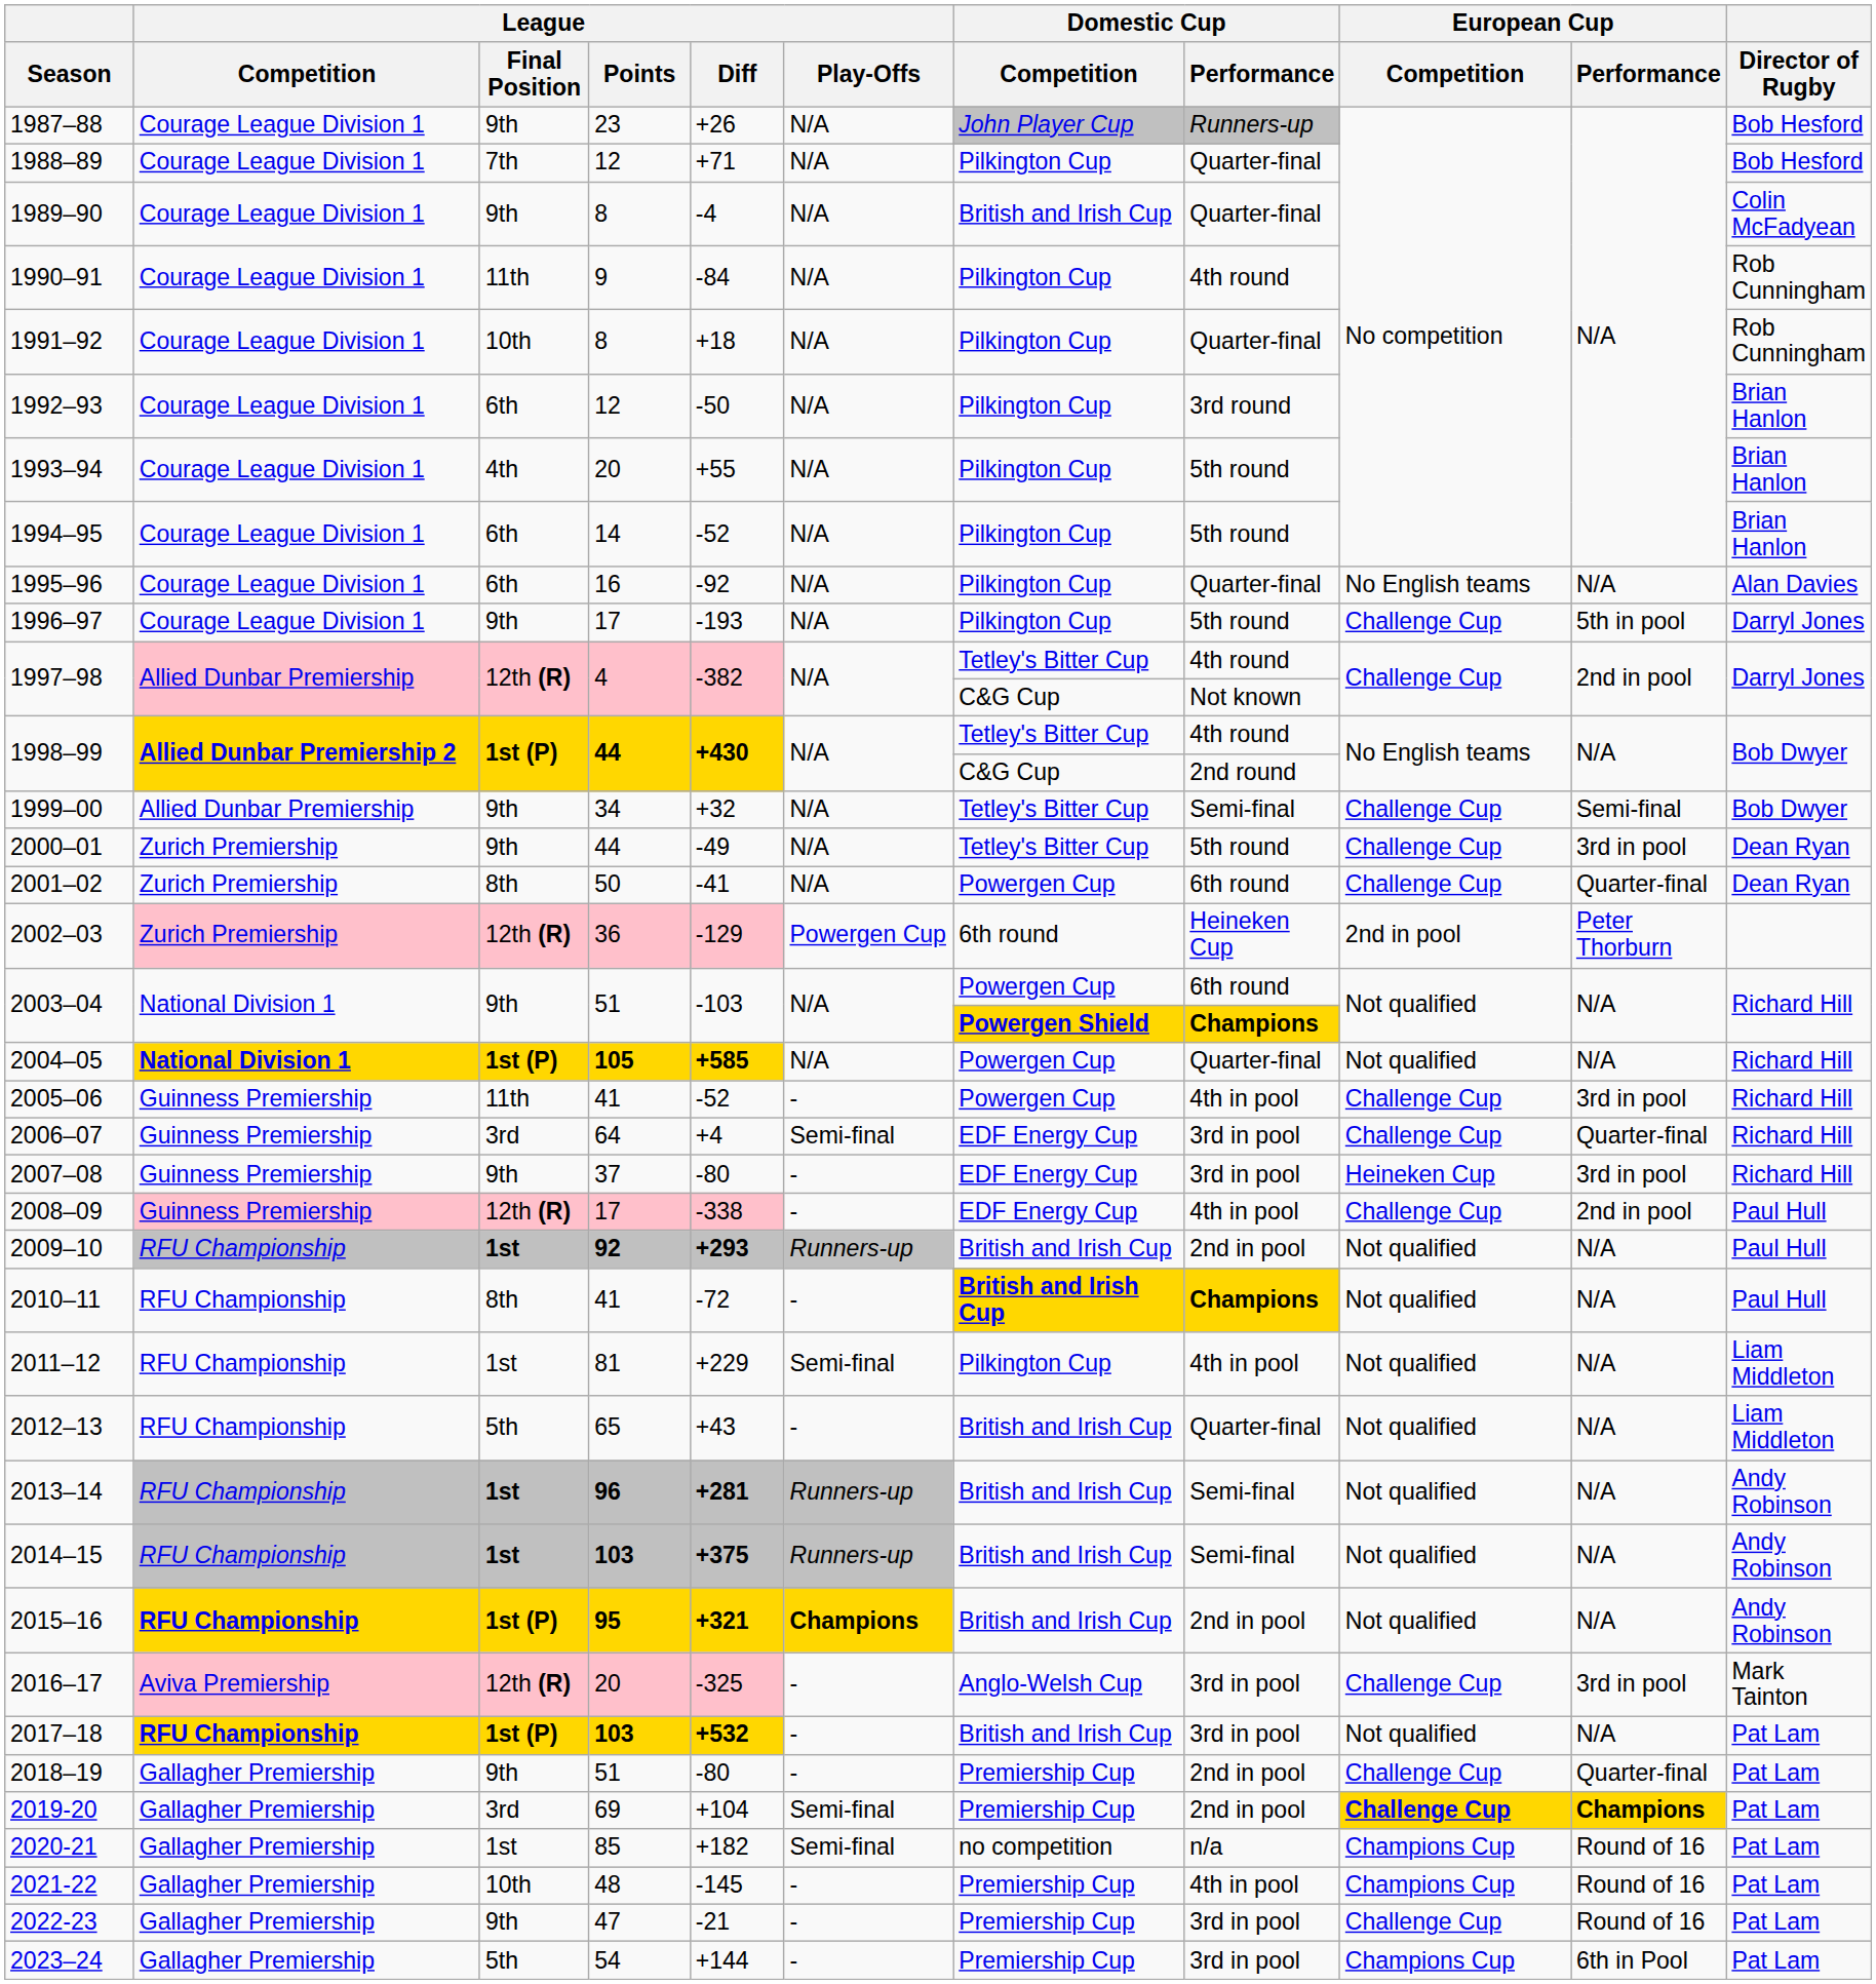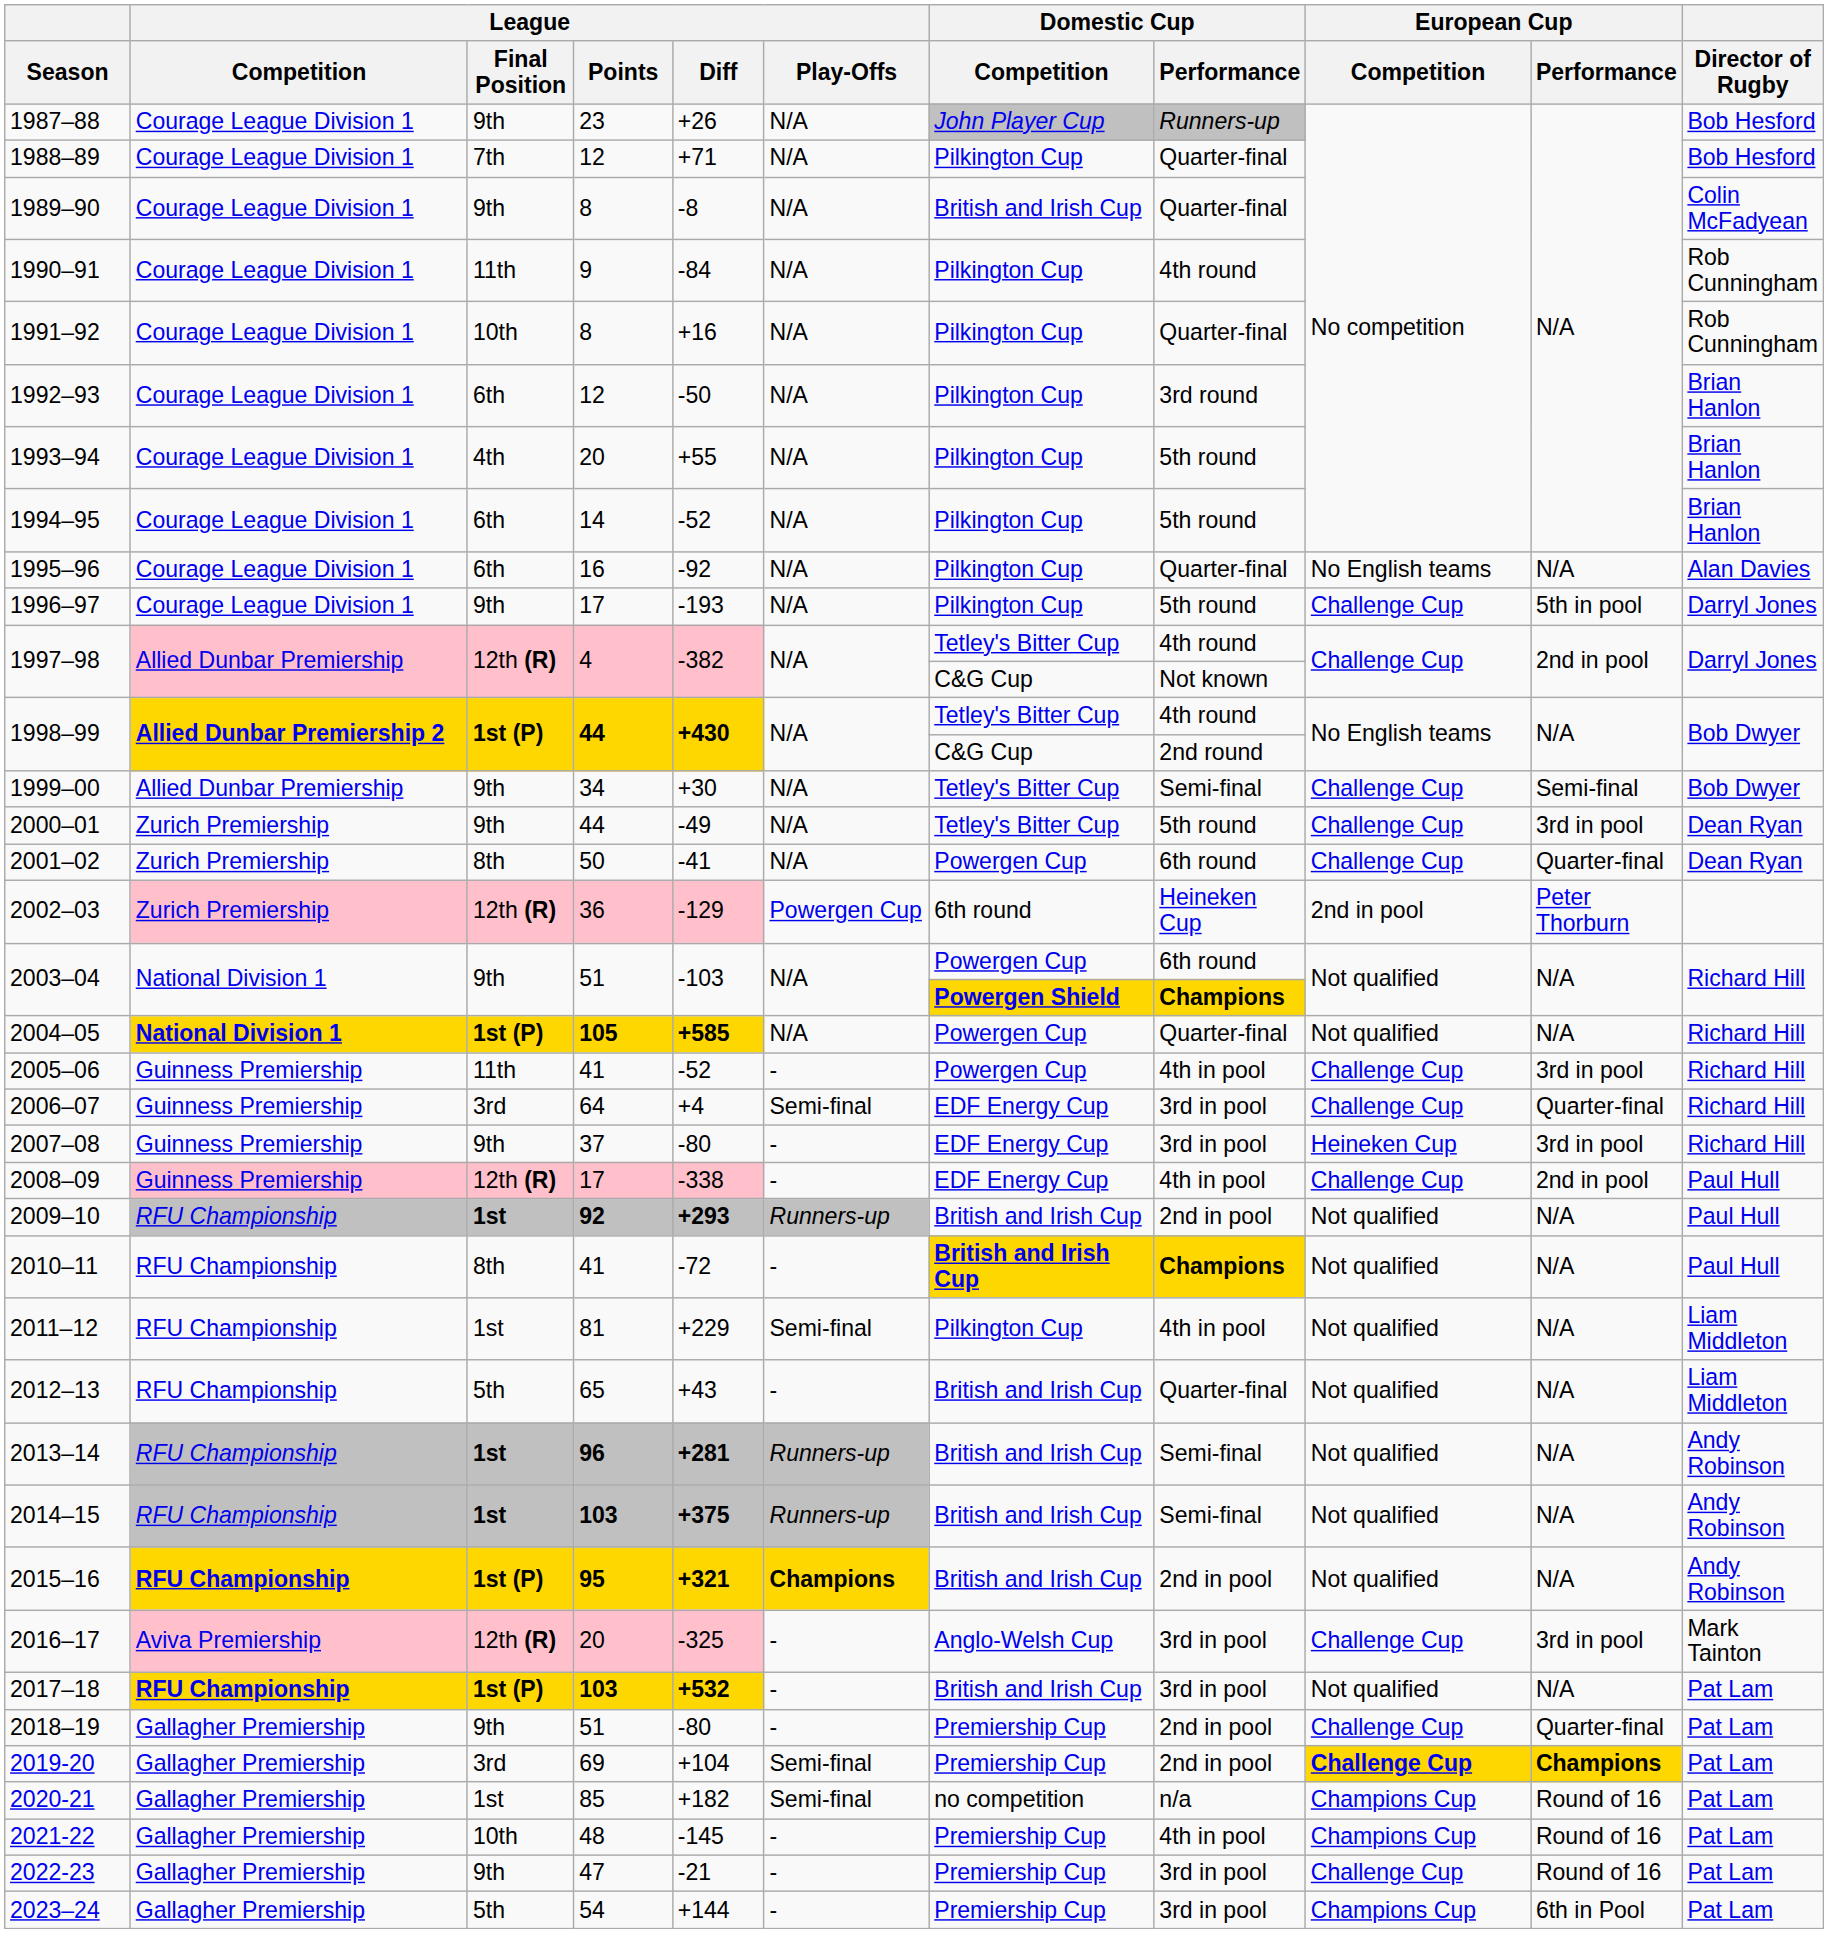1989–90 | League / Diff: -4 -> -8
1991–92 | League / Diff: +18 -> +16
1999–00 | League / Diff: +32 -> +30
